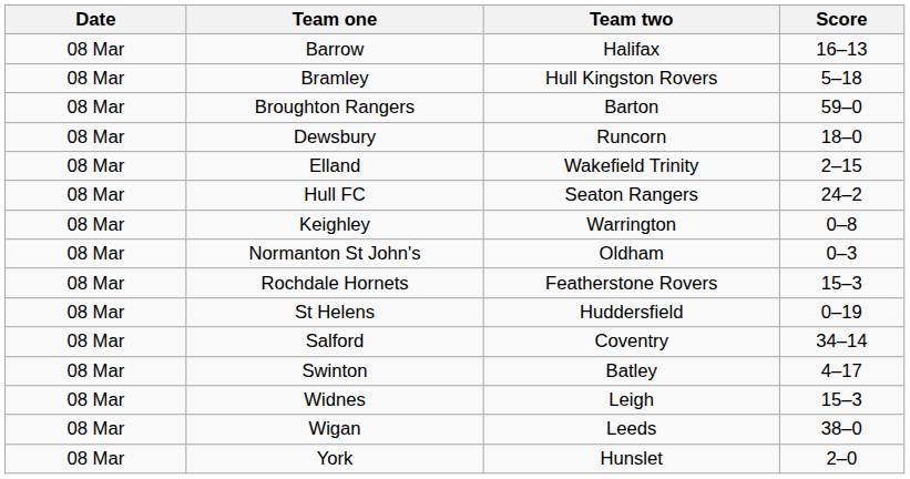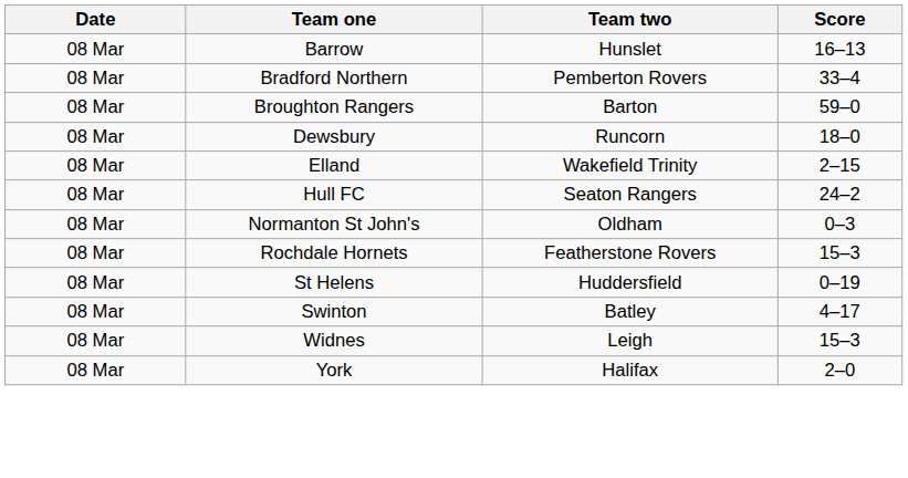Barrow | Team two: Halifax -> Hunslet
+ row: 08 Mar | Bradford Northern | Pemberton Rovers | 33–4
- row: 08 Mar | Bramley | Hull Kingston Rovers | 5–18
- row: 08 Mar | Keighley | Warrington | 0–8
- row: 08 Mar | Salford | Coventry | 34–14
- row: 08 Mar | Wigan | Leeds | 38–0
York | Team two: Hunslet -> Halifax
